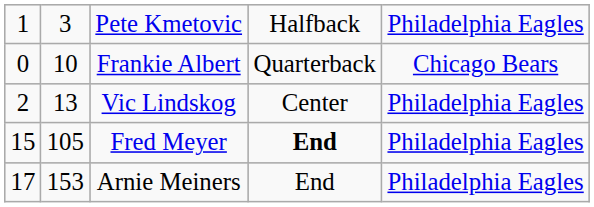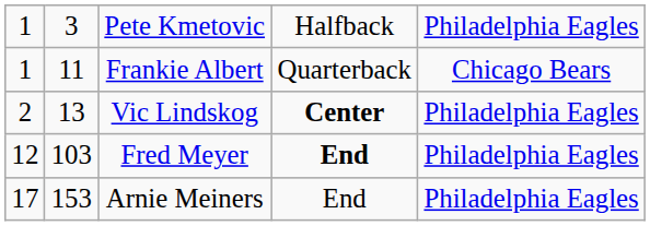Frankie Albert | column 1: 0 -> 1
Frankie Albert | column 2: 10 -> 11
Vic Lindskog | column 4: normal -> bold
Fred Meyer | column 1: 15 -> 12
Fred Meyer | column 2: 105 -> 103
